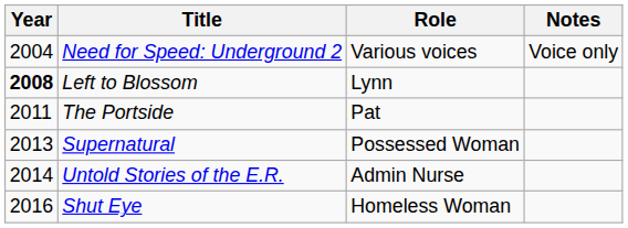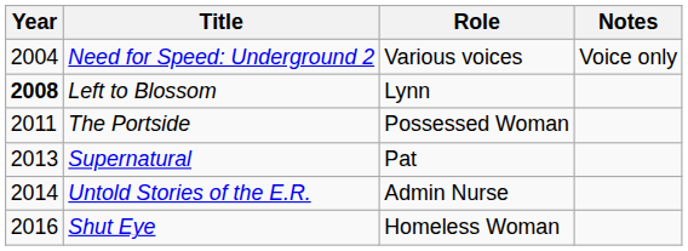The Portside | Role: Pat -> Possessed Woman
Supernatural | Role: Possessed Woman -> Pat
